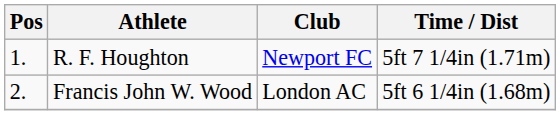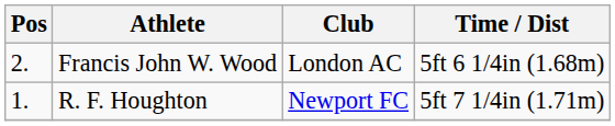rows swapped: R. F. Houghton <-> Francis John W. Wood
